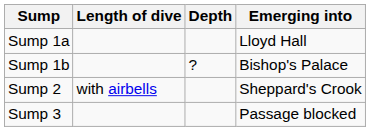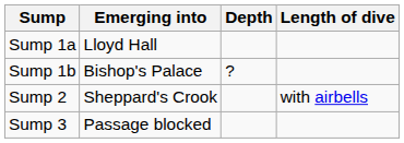columns swapped: Length of dive <-> Emerging into
